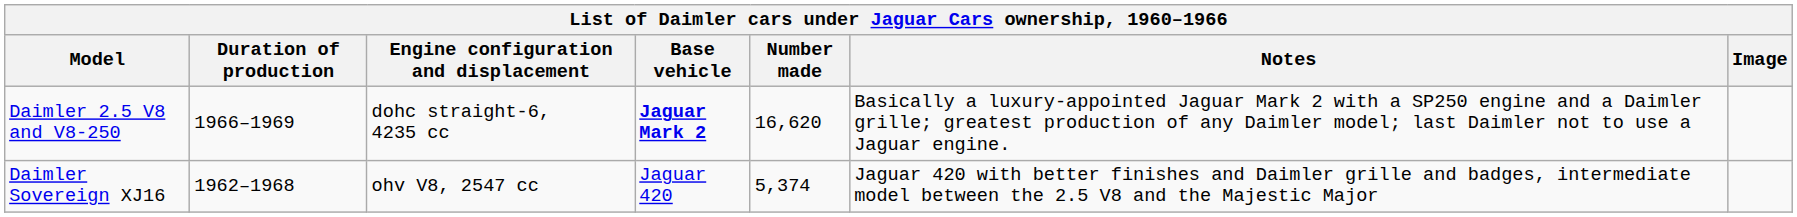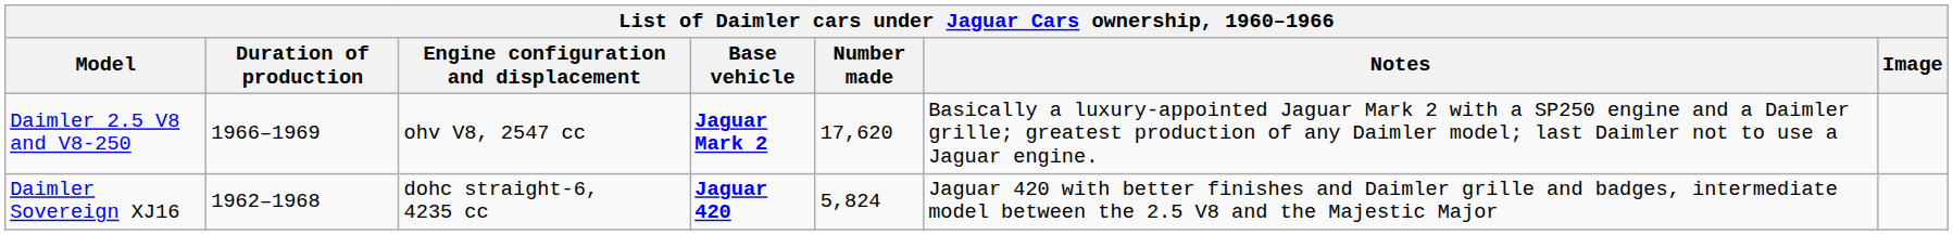Daimler 2.5 V8 and V8-250 | Engine configuration and displacement: dohc straight-6, 4235 cc -> ohv V8, 2547 cc
Daimler 2.5 V8 and V8-250 | Number made: 16,620 -> 17,620
Daimler Sovereign XJ16 | Engine configuration and displacement: ohv V8, 2547 cc -> dohc straight-6, 4235 cc
Daimler Sovereign XJ16 | Base vehicle: normal -> bold
Daimler Sovereign XJ16 | Number made: 5,374 -> 5,824
